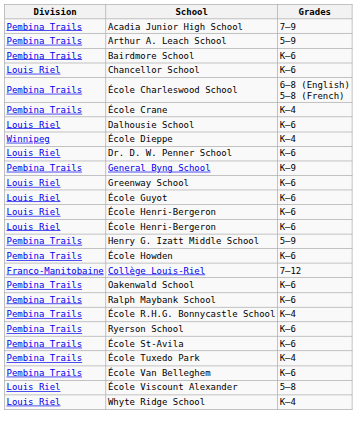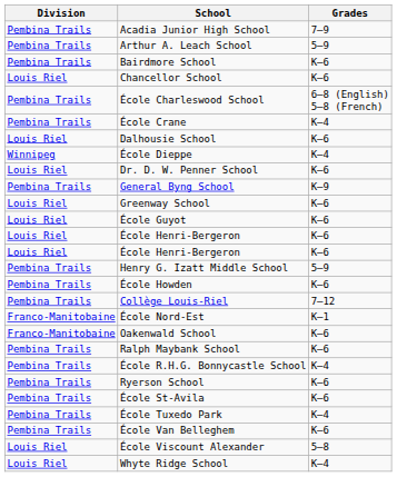Collège Louis-Riel | Division: Franco-Manitobaine -> Pembina Trails
+ row: Franco-Manitobaine | École Nord-Est | K–1
Oakenwald School | Division: Pembina Trails -> Franco-Manitobaine
